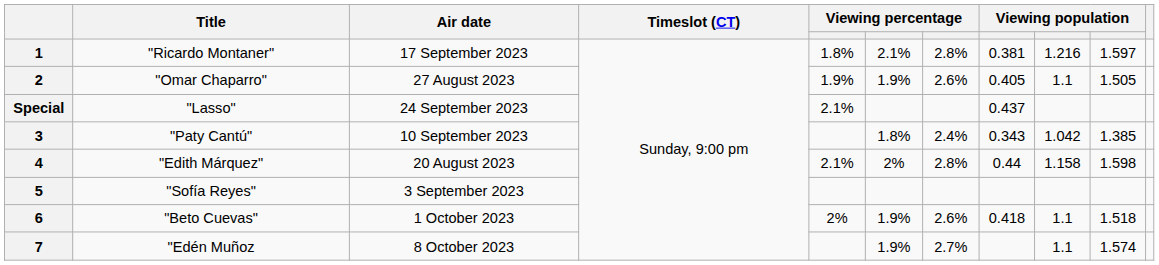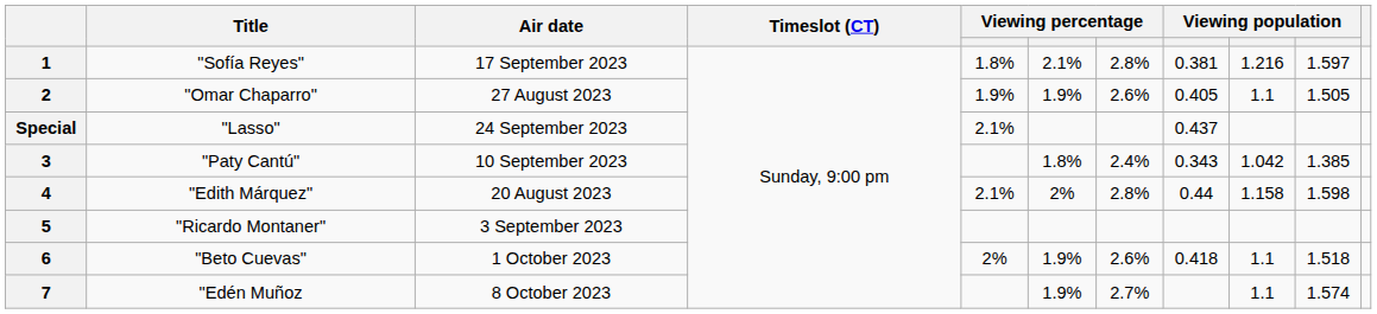1 | Title: "Ricardo Montaner" -> "Sofía Reyes"
5 | Title: "Sofía Reyes" -> "Ricardo Montaner"
